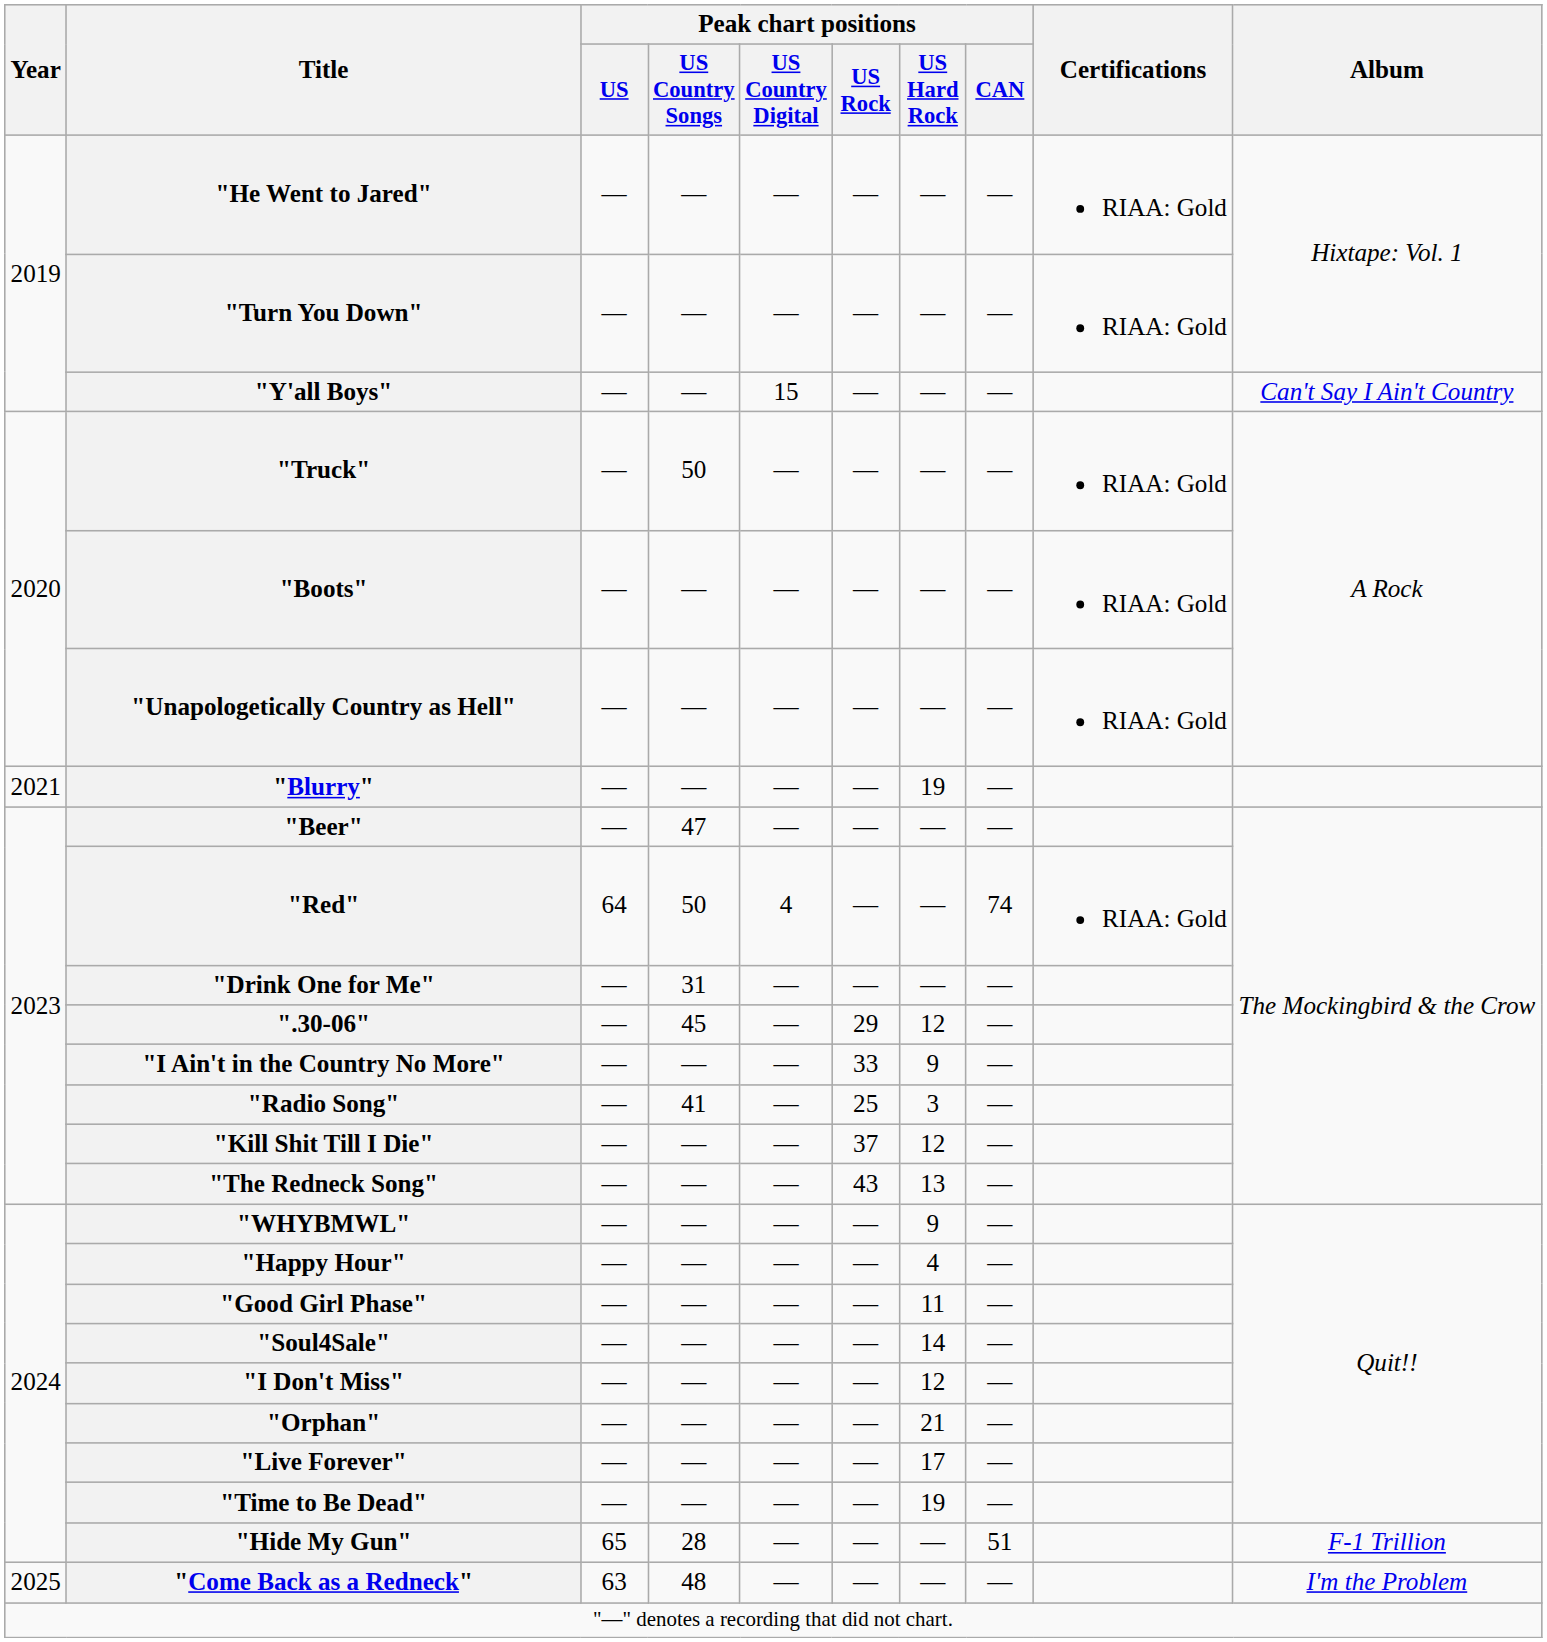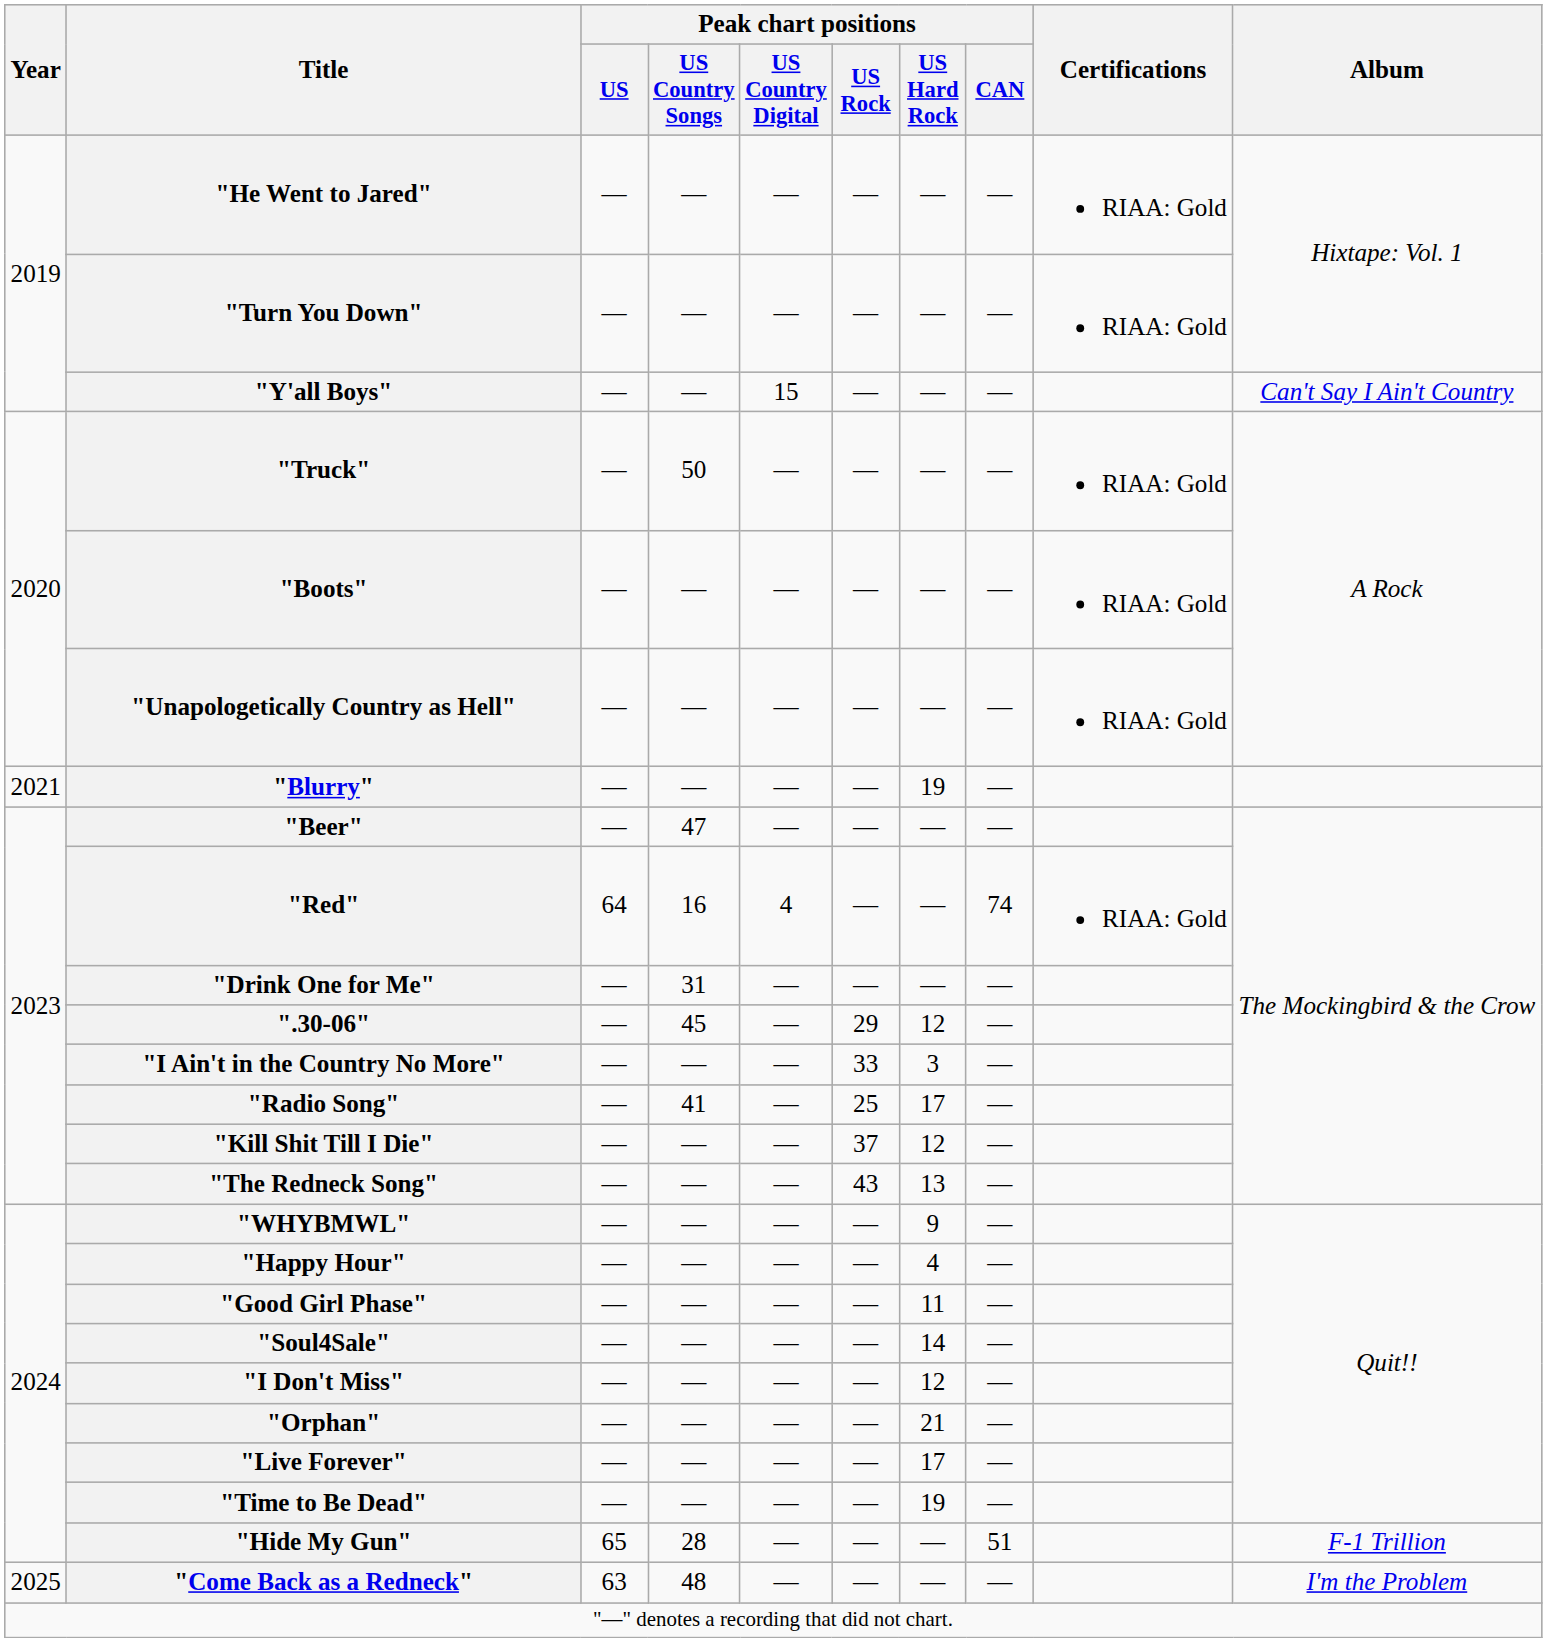"Red" | Peak chart positions / US Country Songs: 50 -> 16
"I Ain't in the Country No More" | Peak chart positions / US Hard Rock: 9 -> 3
"Radio Song" | Peak chart positions / US Hard Rock: 3 -> 17
